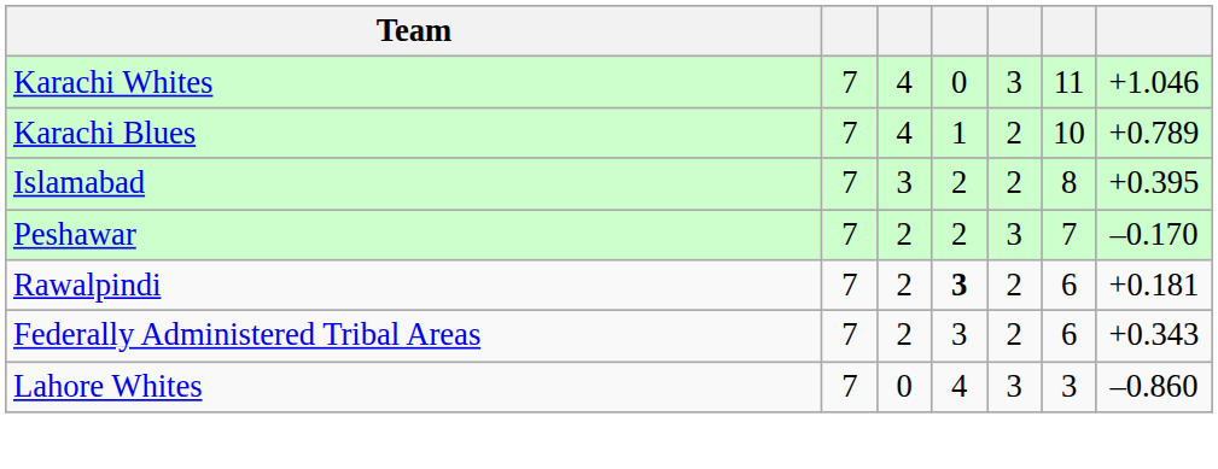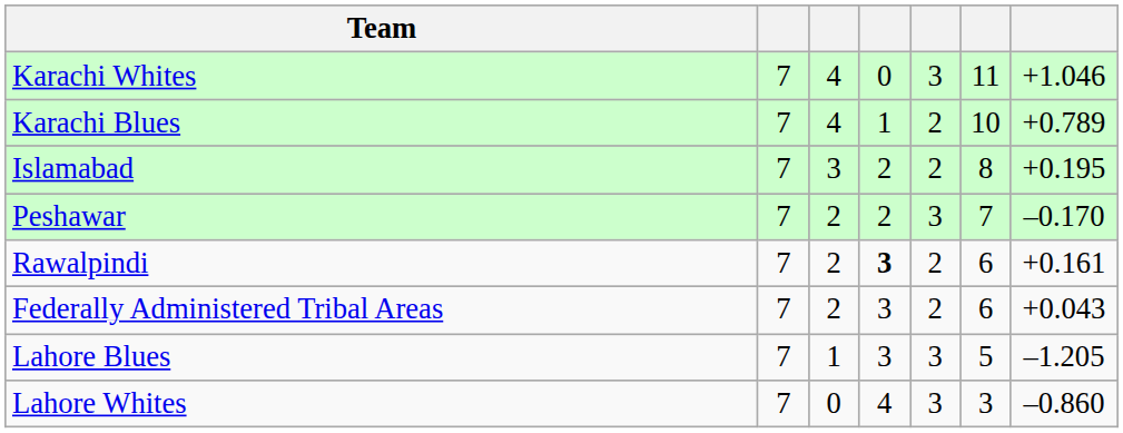Islamabad | column 7: +0.395 -> +0.195
Rawalpindi | column 7: +0.181 -> +0.161
Federally Administered Tribal Areas | column 7: +0.343 -> +0.043
+ row: Lahore Blues | 7 | 1 | 3 | 3 | 5 | –1.205
